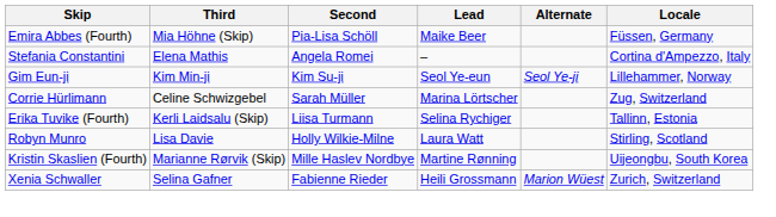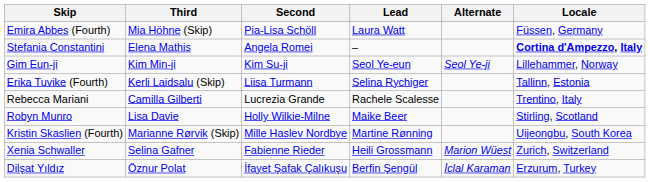Emira Abbes (Fourth) | Lead: Maike Beer -> Laura Watt
Stefania Constantini | Locale: normal -> bold
- row: Corrie Hürlimann | Celine Schwizgebel | Sarah Müller | Marina Lörtscher | Zug, Switzerland
+ row: Rebecca Mariani | Camilla Gilberti | Lucrezia Grande | Rachele Scalesse | Trentino, Italy
Robyn Munro | Lead: Laura Watt -> Maike Beer
+ row: Dilşat Yıldız | Öznur Polat | İfayet Şafak Çalıkuşu | Berfin Şengül | İclal Karaman | Erzurum, Turkey
